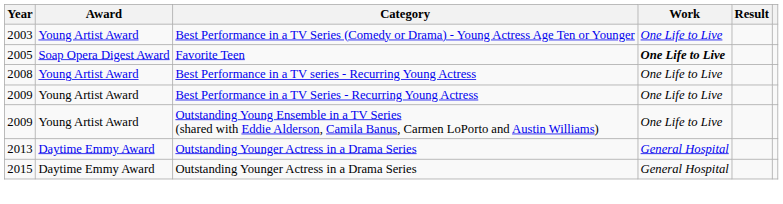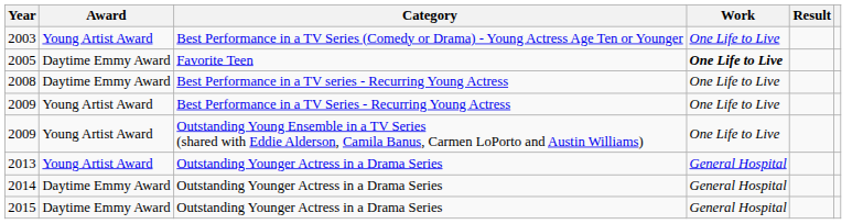2005 | Award: Soap Opera Digest Award -> Daytime Emmy Award
2008 | Award: Young Artist Award -> Daytime Emmy Award
2013 | Award: Daytime Emmy Award -> Young Artist Award
+ row: 2014 | Daytime Emmy Award | Outstanding Younger Actress in a Drama Series | General Hospital
